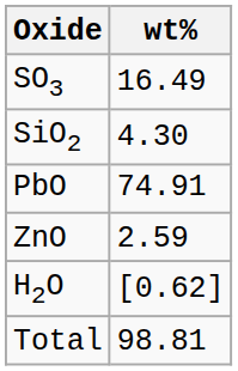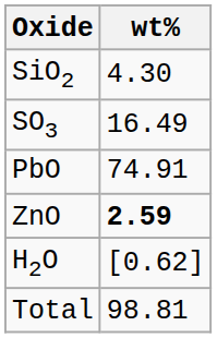rows swapped: SiO2 <-> SO3
ZnO | wt%: normal -> bold
